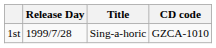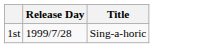- column: CD code | GZCA-1010
